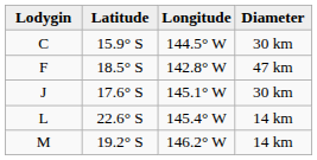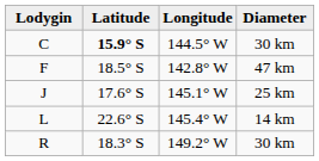C | Latitude: normal -> bold
J | Diameter: 30 km -> 25 km
- row: M | 19.2° S | 146.2° W | 14 km
+ row: R | 18.3° S | 149.2° W | 30 km
